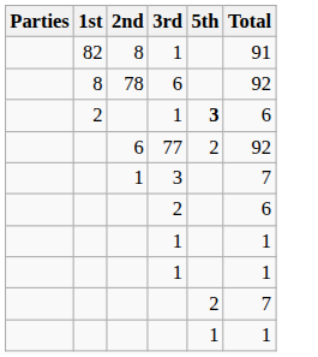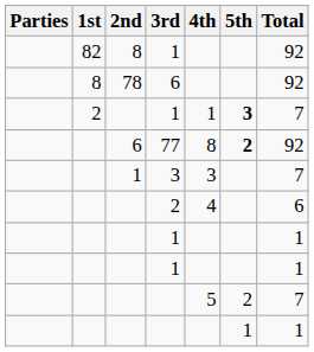+ column: 4th | 1 | 8 | 3 | 4 | 5
82 / 1 | Total: 91 -> 92
2 / 1 | Total: 6 -> 7
77 | 5th: normal -> bold
